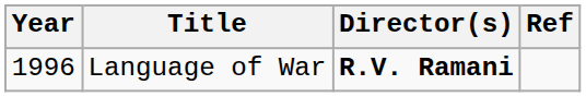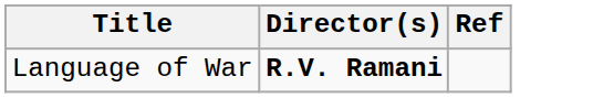- column: Year | 1996
